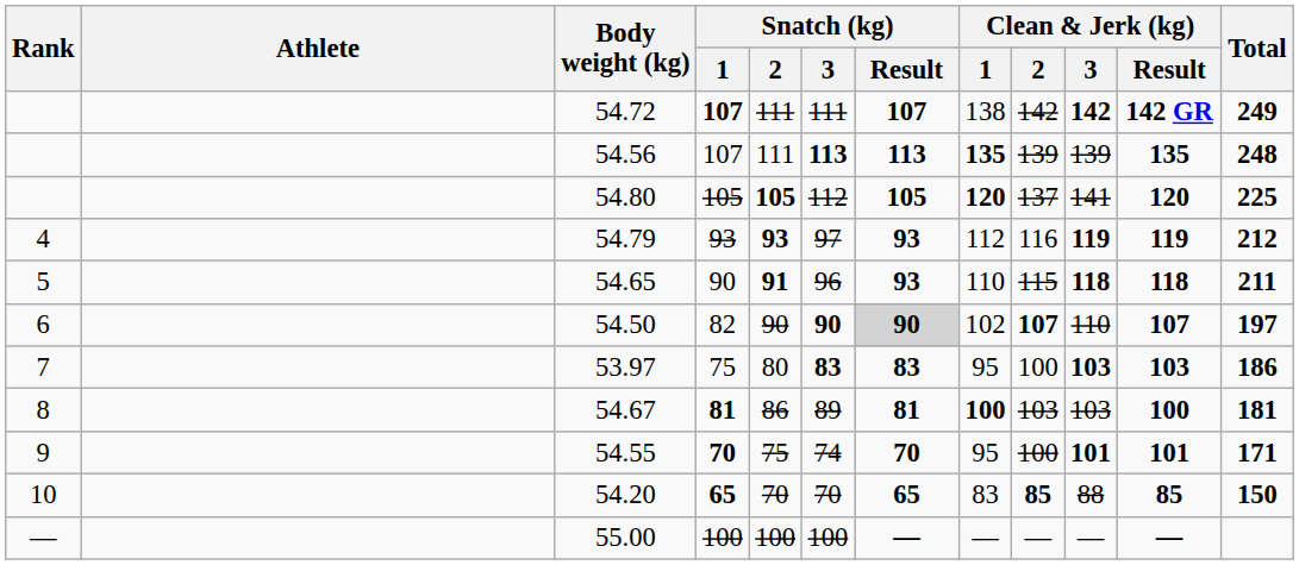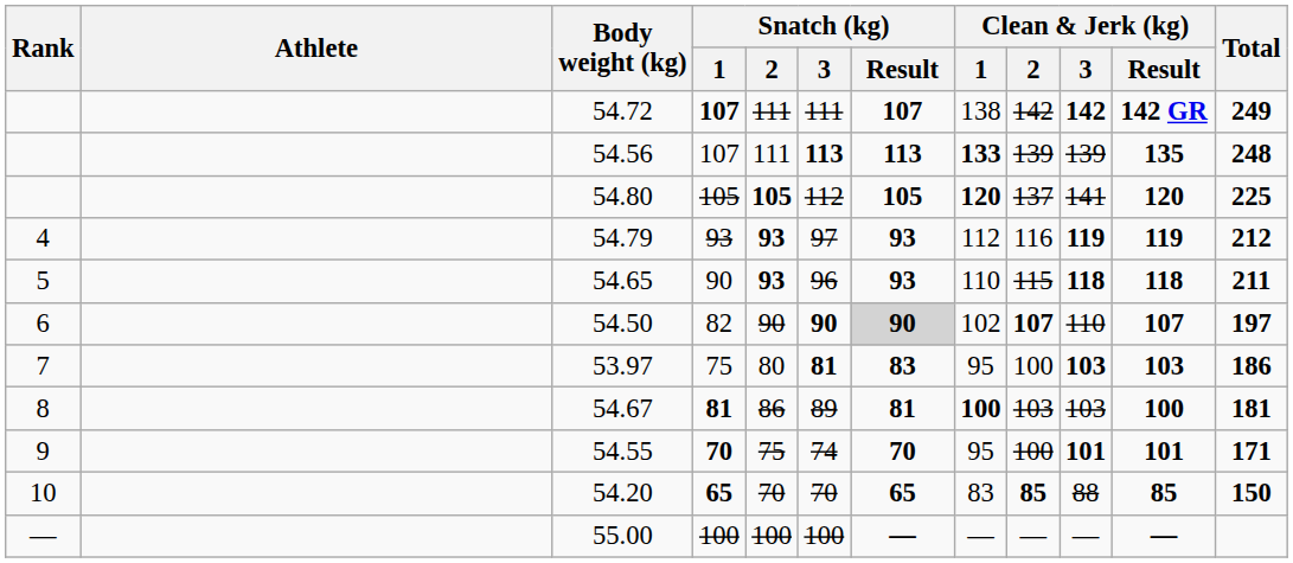54.56 | Clean & Jerk (kg) / 1: 135 -> 133
54.65 | Snatch (kg) / 2: 91 -> 93
53.97 | Snatch (kg) / 3: 83 -> 81
